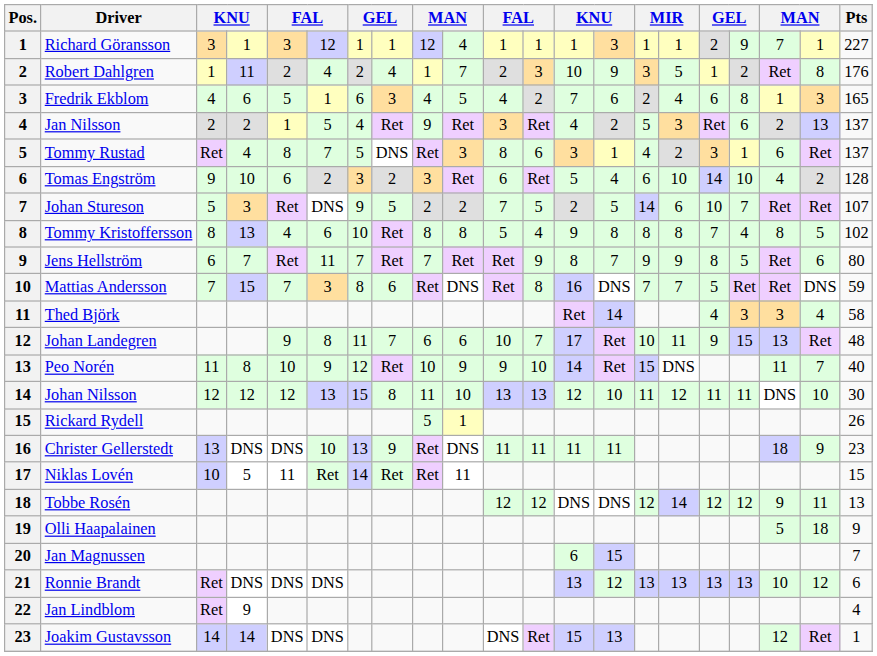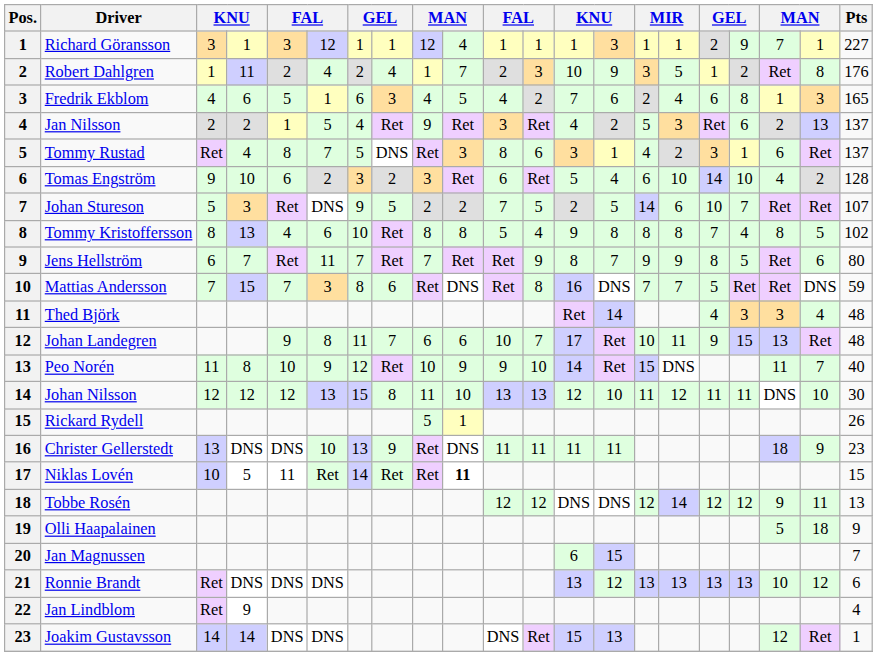Thed Björk | Pts: 58 -> 48
Niklas Lovén | column 10: normal -> bold
